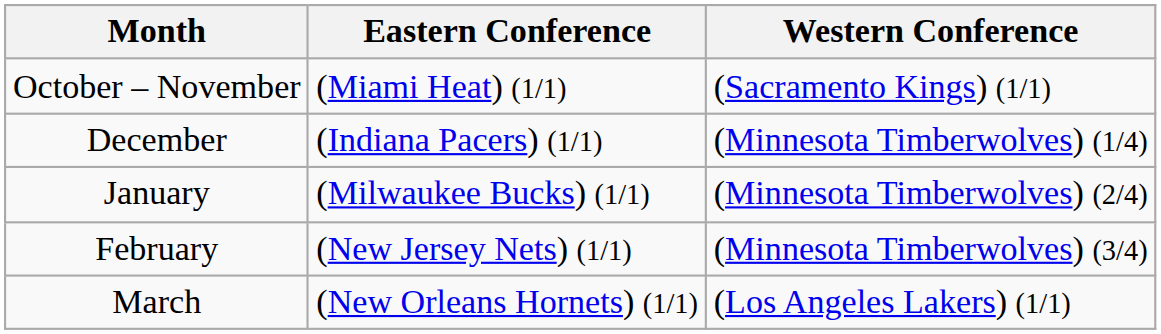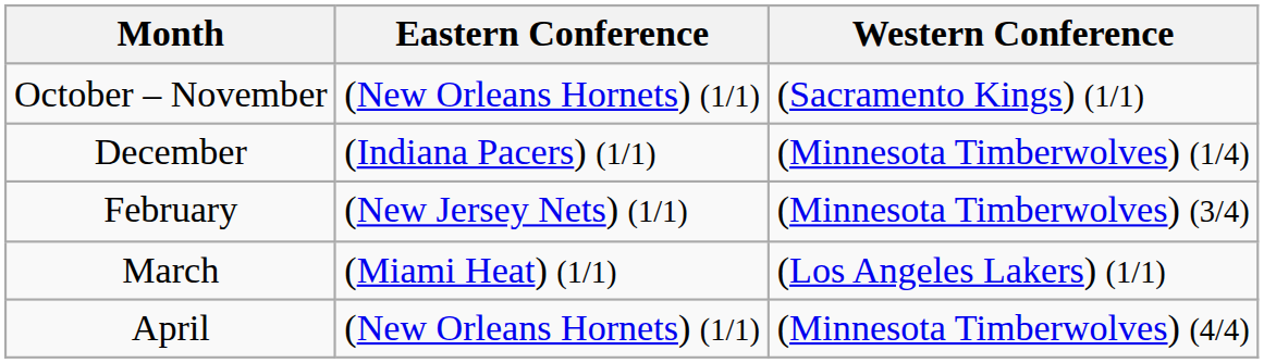October – November | Eastern Conference: (Miami Heat) (1/1) -> (New Orleans Hornets) (1/1)
- row: January | (Milwaukee Bucks) (1/1) | (Minnesota Timberwolves) (2/4)
March | Eastern Conference: (New Orleans Hornets) (1/1) -> (Miami Heat) (1/1)
+ row: April | (New Orleans Hornets) (1/1) | (Minnesota Timberwolves) (4/4)
